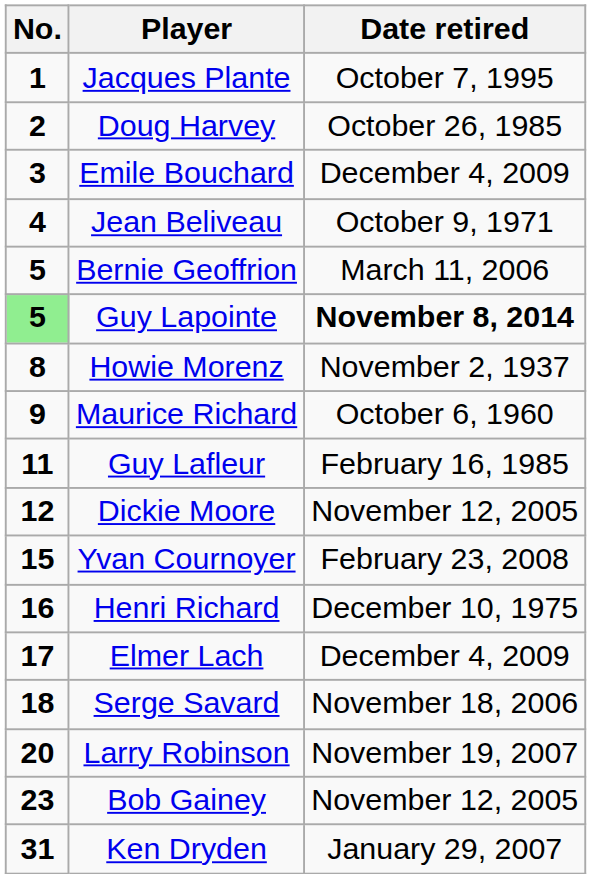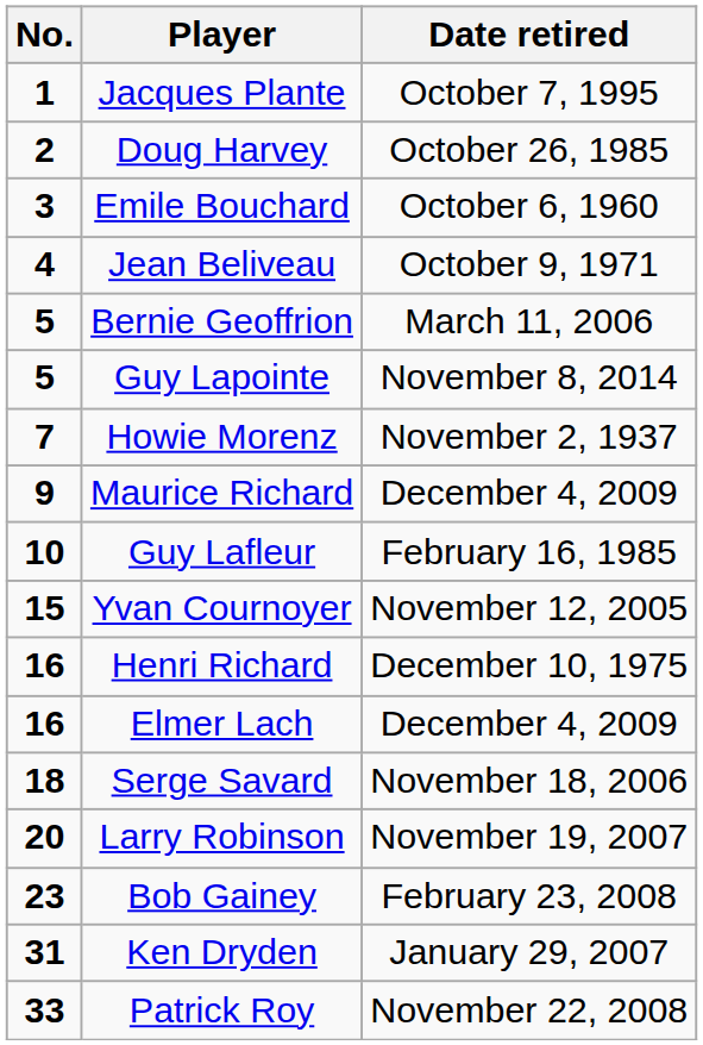Emile Bouchard | Date retired: December 4, 2009 -> October 6, 1960
Guy Lapointe | No.: lightgreen background -> no background
Guy Lapointe | Date retired: bold -> normal
Howie Morenz | No.: 8 -> 7
Maurice Richard | Date retired: October 6, 1960 -> December 4, 2009
Guy Lafleur | No.: 11 -> 10
- row: 12 | Dickie Moore | November 12, 2005
Yvan Cournoyer | Date retired: February 23, 2008 -> November 12, 2005
Elmer Lach | No.: 17 -> 16
Bob Gainey | Date retired: November 12, 2005 -> February 23, 2008
+ row: 33 | Patrick Roy | November 22, 2008
